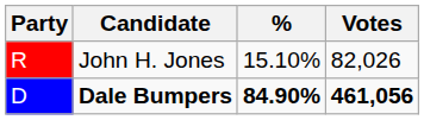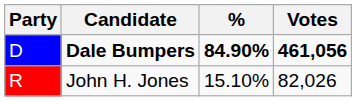rows swapped: Dale Bumpers <-> John H. Jones
